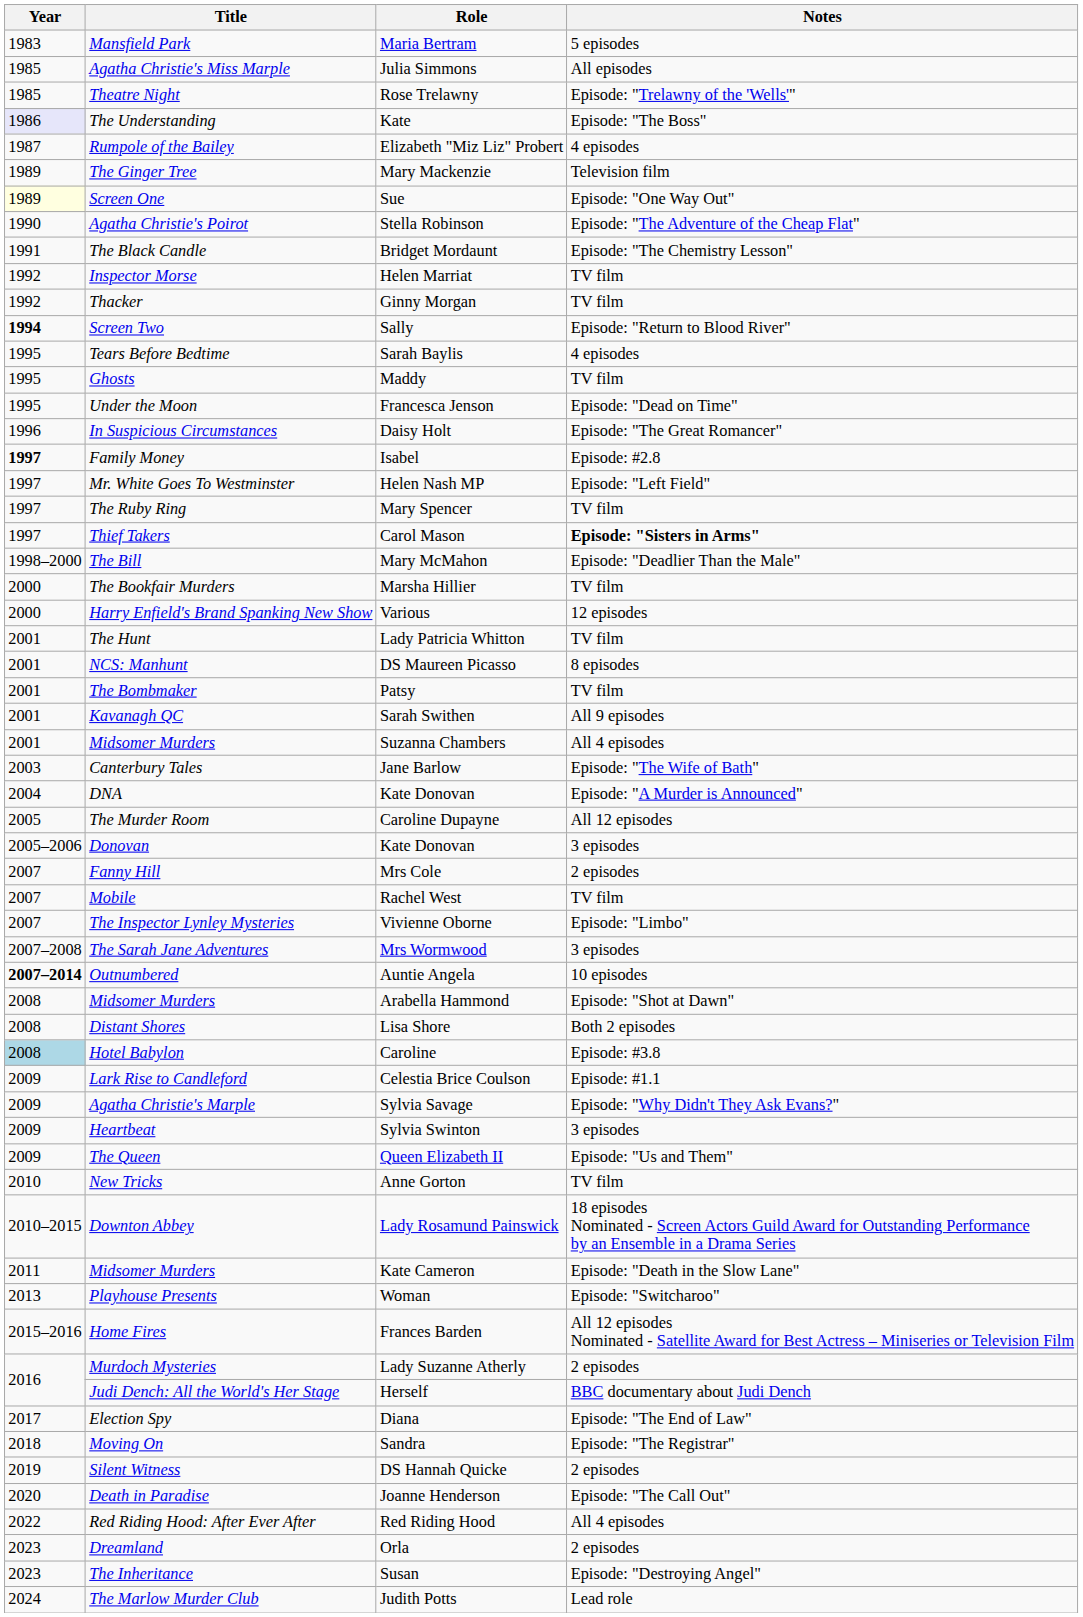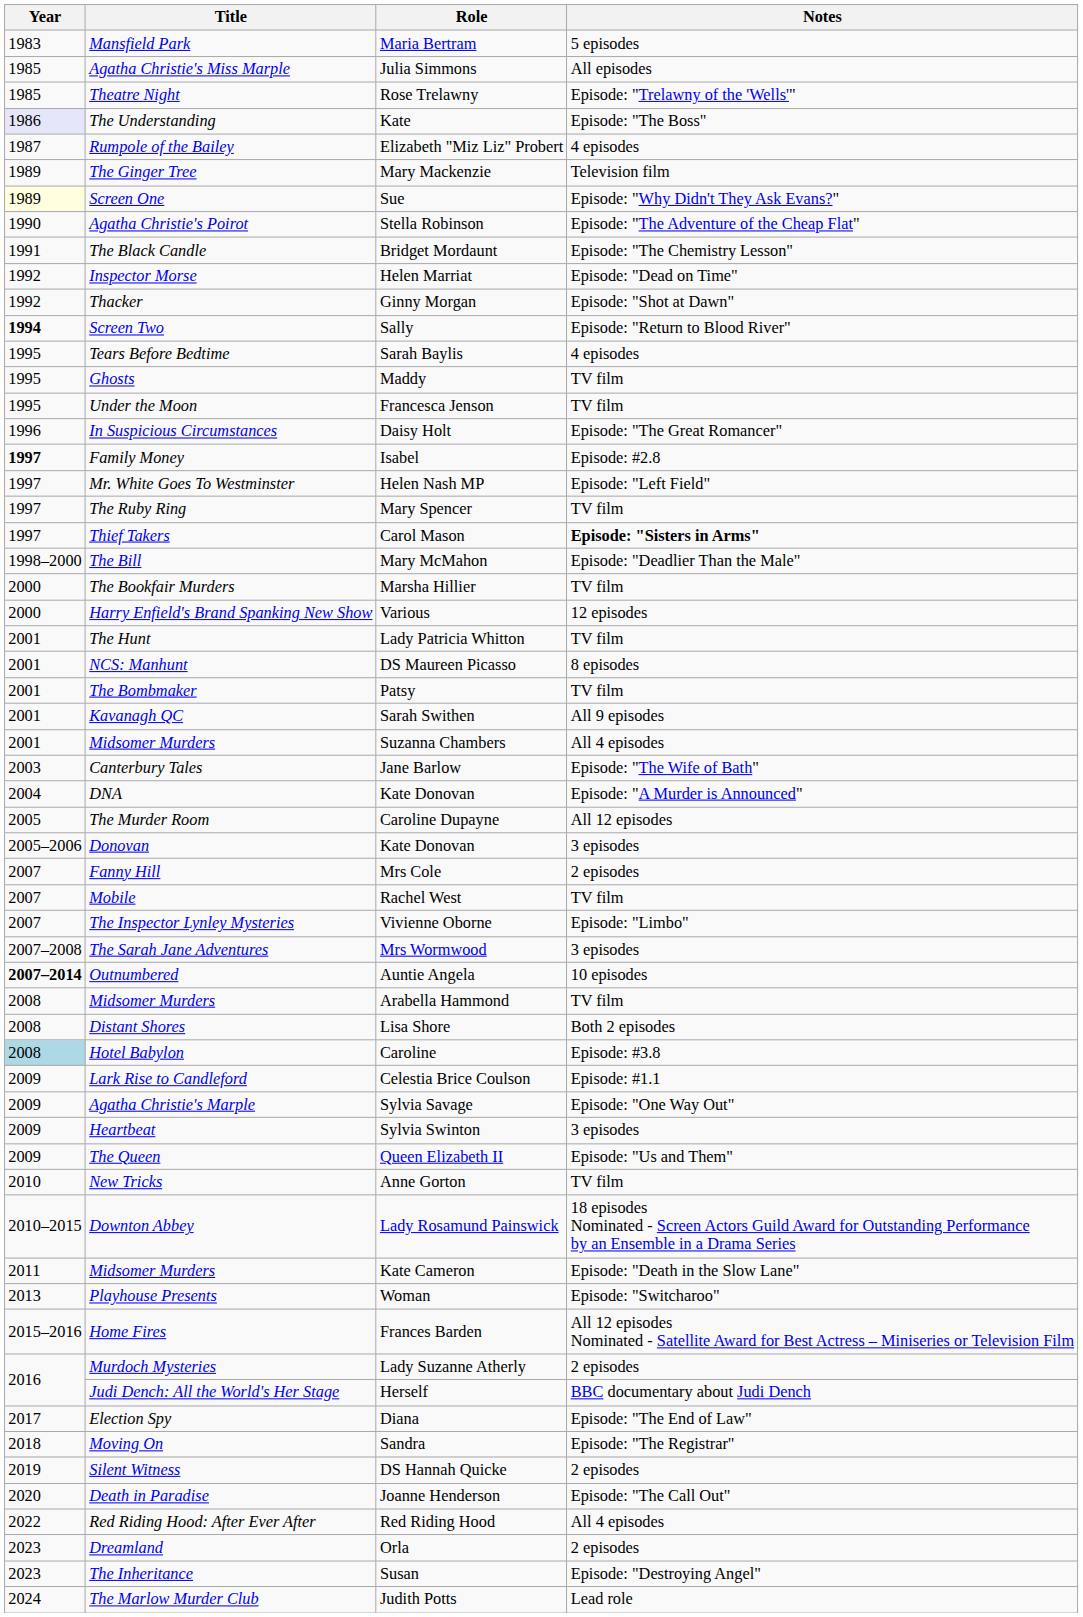Sue | Notes: Episode: "One Way Out" -> Episode: "Why Didn't They Ask Evans?"
Helen Marriat | Notes: TV film -> Episode: "Dead on Time"
Ginny Morgan | Notes: TV film -> Episode: "Shot at Dawn"
Francesca Jenson | Notes: Episode: "Dead on Time" -> TV film
Arabella Hammond | Notes: Episode: "Shot at Dawn" -> TV film
Sylvia Savage | Notes: Episode: "Why Didn't They Ask Evans?" -> Episode: "One Way Out"
